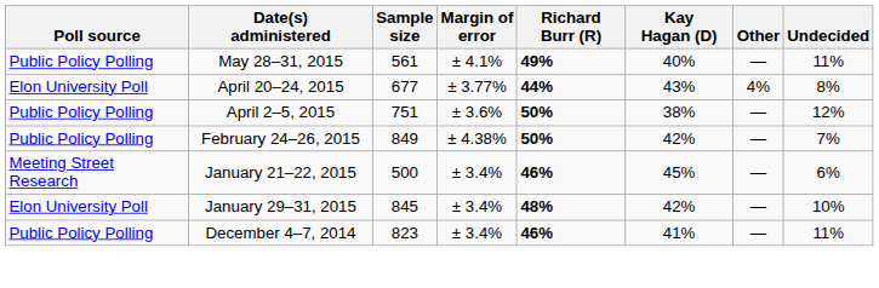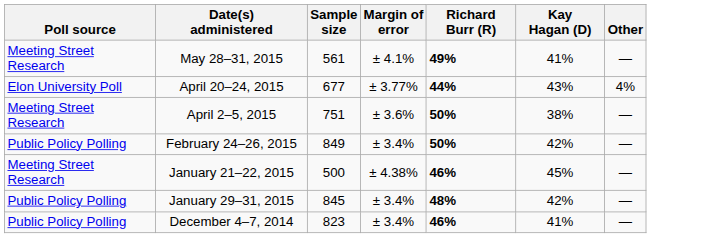- column: Undecided | 11% | 8% | 12% | 7% | 6% | 10% | 11%
May 28–31, 2015 | Poll source: Public Policy Polling -> Meeting Street Research
May 28–31, 2015 | Kay Hagan (D): 40% -> 41%
April 2–5, 2015 | Poll source: Public Policy Polling -> Meeting Street Research
February 24–26, 2015 | Margin of error: ± 4.38% -> ± 3.4%
January 21–22, 2015 | Margin of error: ± 3.4% -> ± 4.38%
January 29–31, 2015 | Poll source: Elon University Poll -> Public Policy Polling
